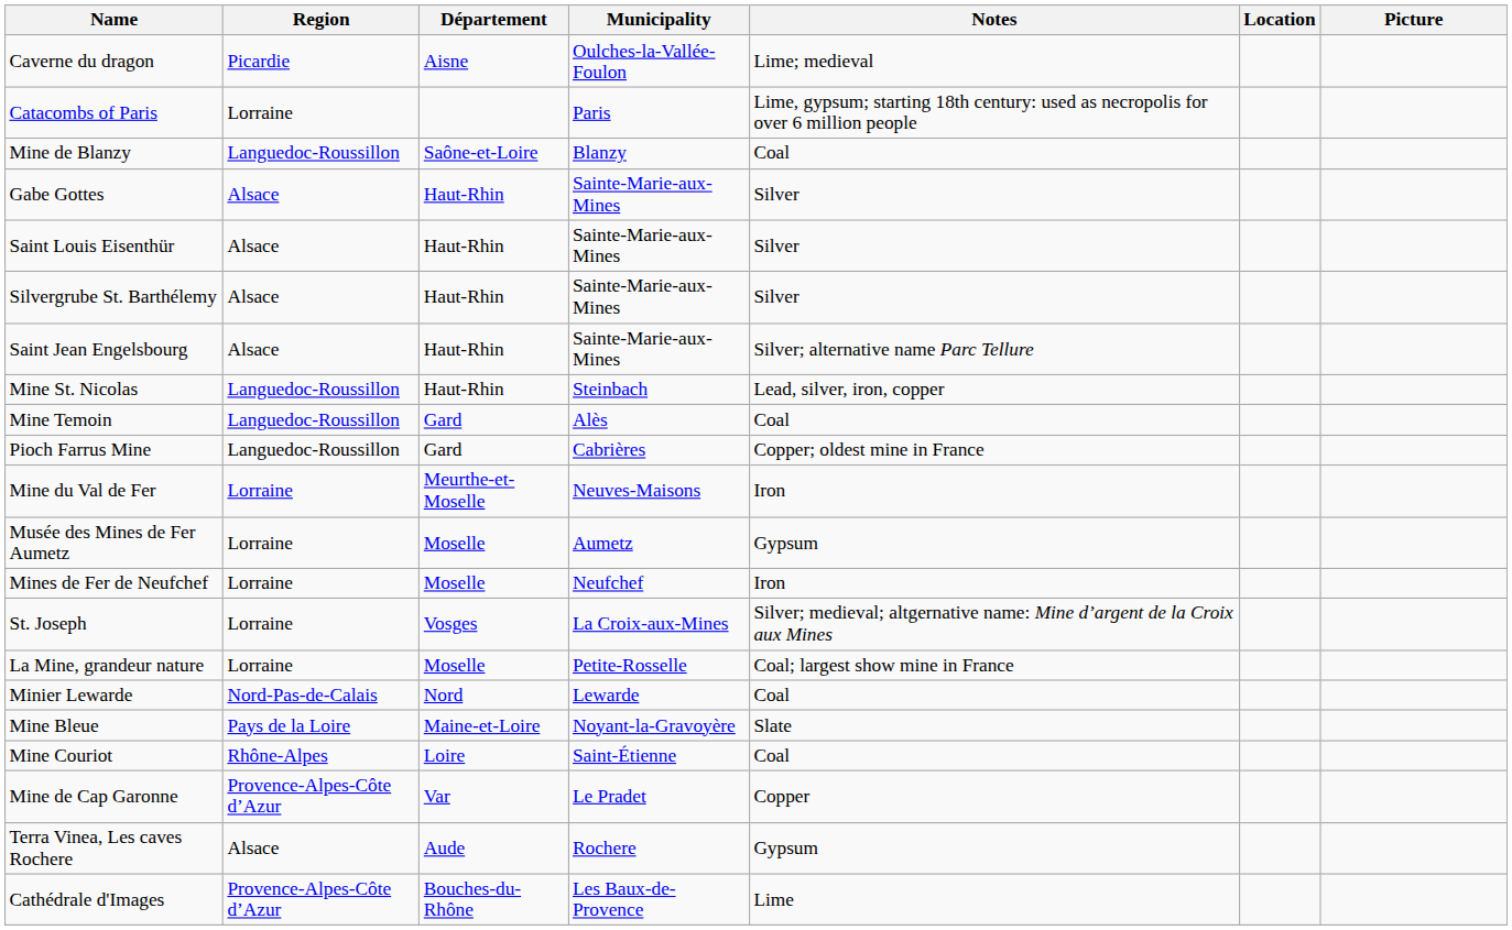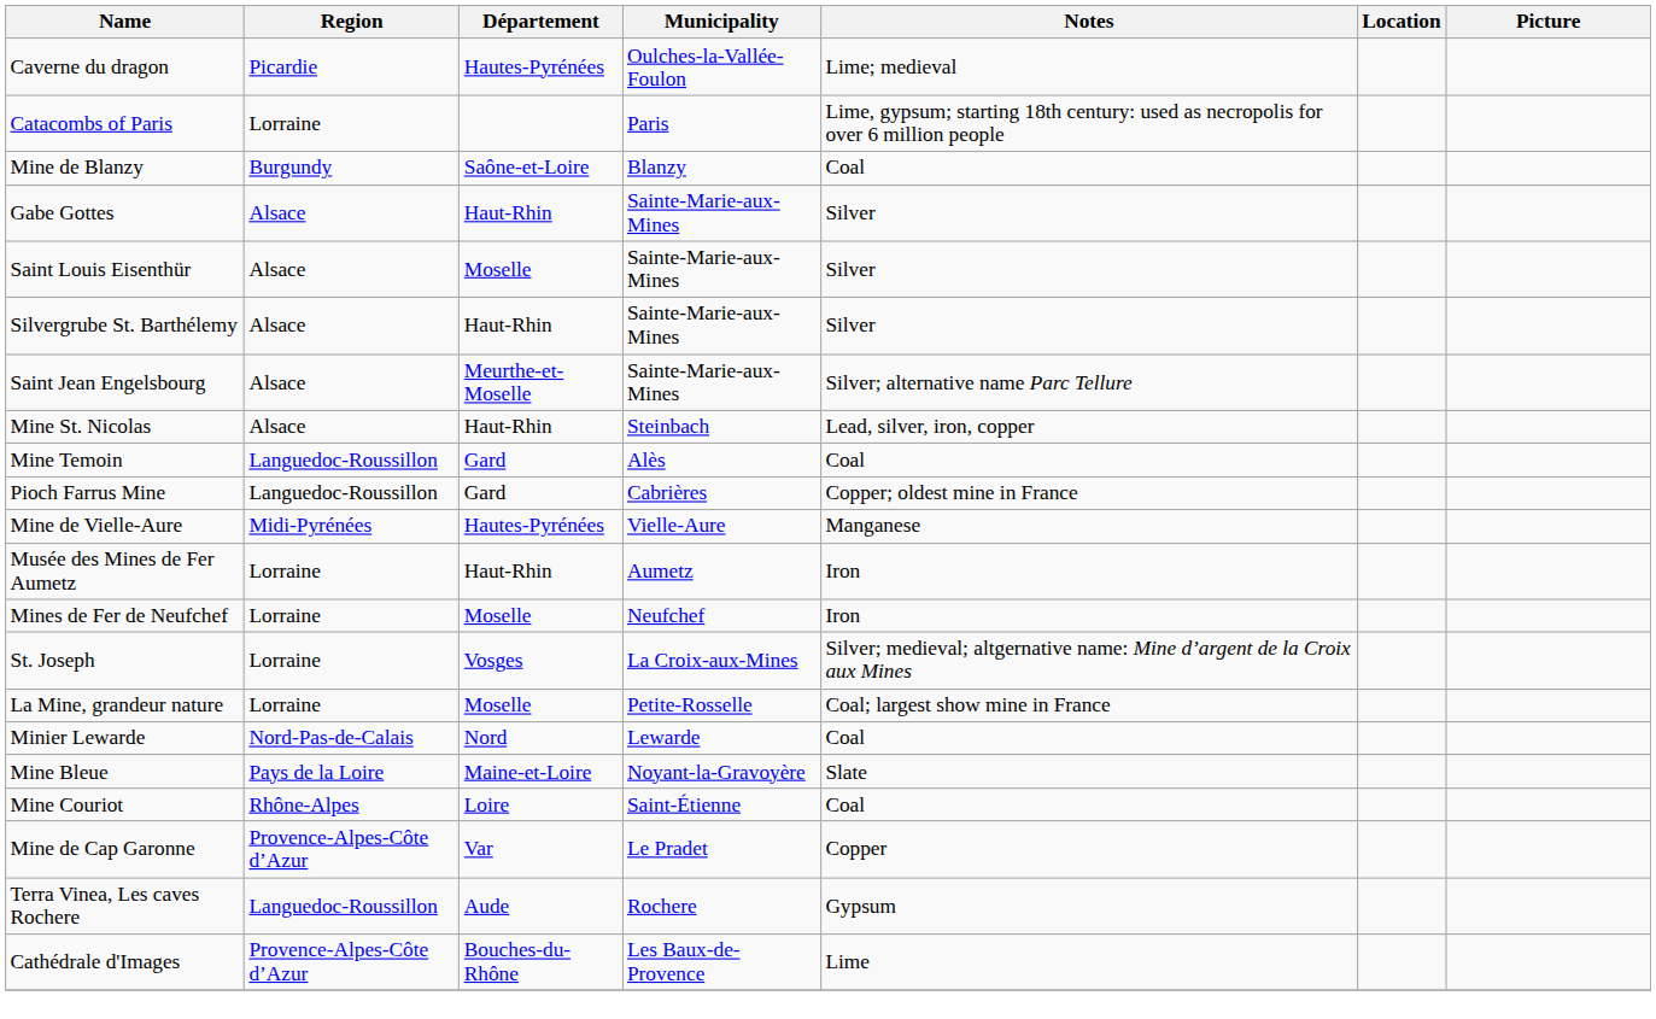Caverne du dragon | Département: Aisne -> Hautes-Pyrénées
Mine de Blanzy | Region: Languedoc-Roussillon -> Burgundy
Saint Louis Eisenthür | Département: Haut-Rhin -> Moselle
Saint Jean Engelsbourg | Département: Haut-Rhin -> Meurthe-et-Moselle
Mine St. Nicolas | Region: Languedoc-Roussillon -> Alsace
+ row: Mine de Vielle-Aure | Midi-Pyrénées | Hautes-Pyrénées | Vielle-Aure | Manganese
- row: Mine du Val de Fer | Lorraine | Meurthe-et-Moselle | Neuves-Maisons | Iron
Musée des Mines de Fer Aumetz | Département: Moselle -> Haut-Rhin
Musée des Mines de Fer Aumetz | Notes: Gypsum -> Iron
Terra Vinea, Les caves Rochere | Region: Alsace -> Languedoc-Roussillon
